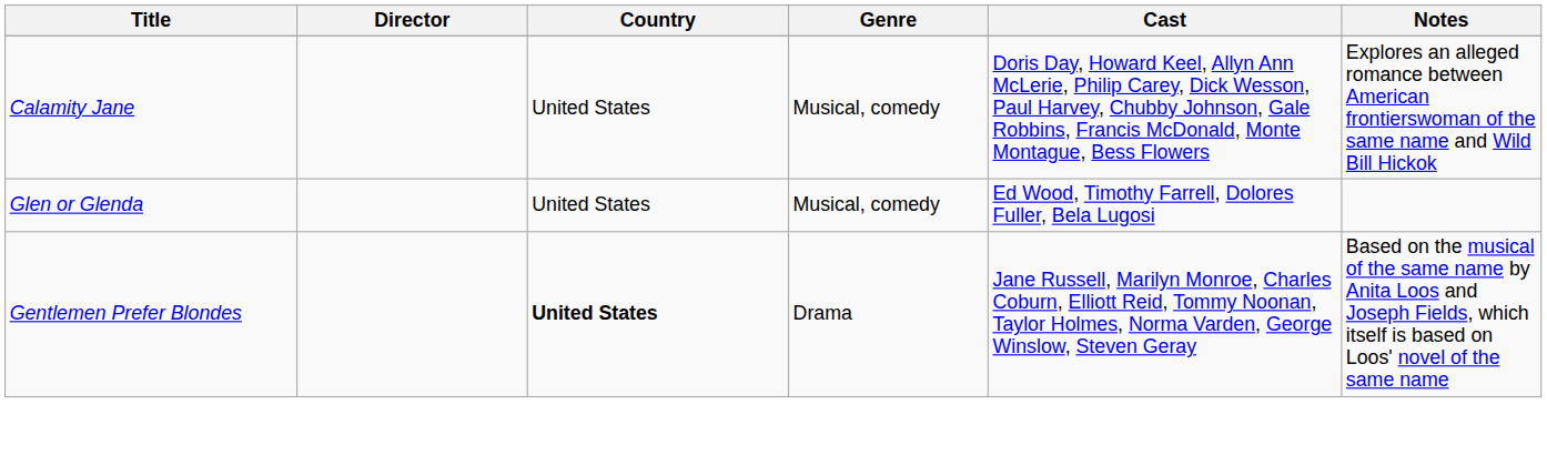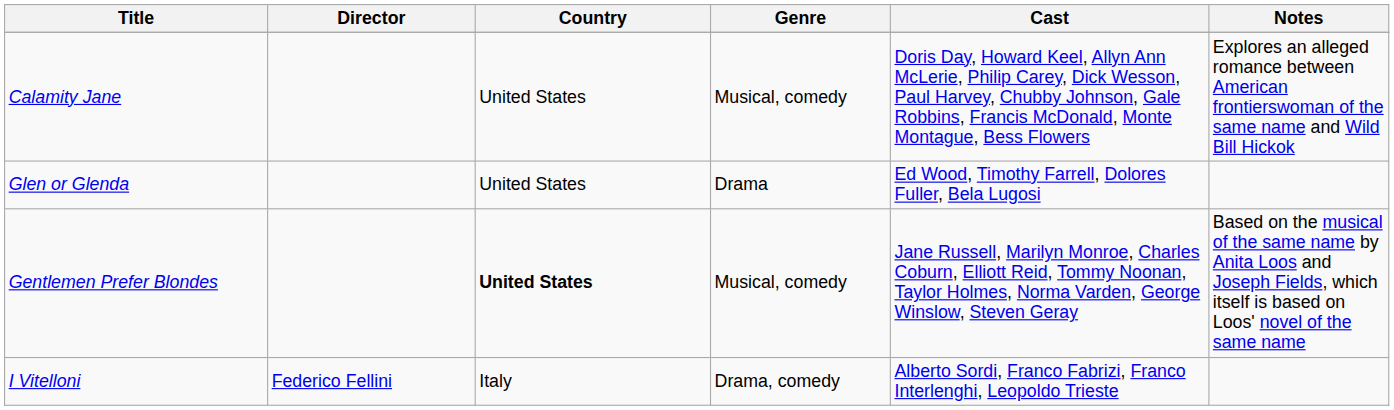Glen or Glenda | Genre: Musical, comedy -> Drama
Gentlemen Prefer Blondes | Genre: Drama -> Musical, comedy
+ row: I Vitelloni | Federico Fellini | Italy | Drama, comedy | Alberto Sordi, Franco Fabrizi, Franco Interlenghi, Leopoldo Trieste
